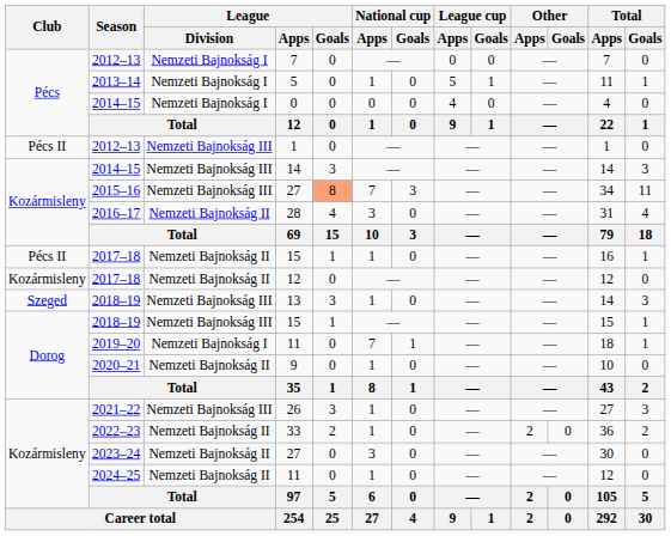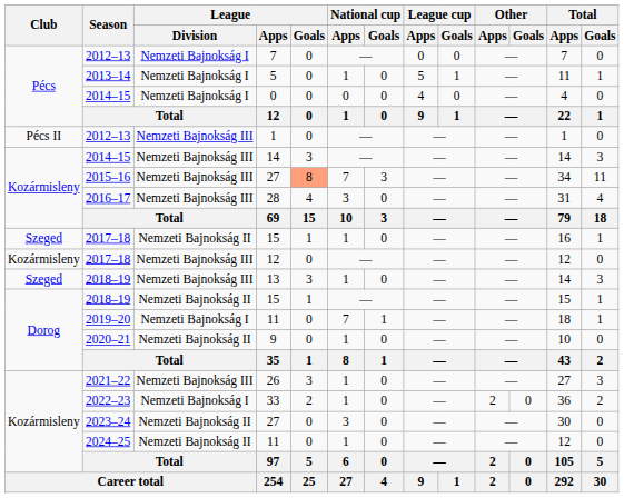28 | League / Division: Nemzeti Bajnokság II -> Nemzeti Bajnokság III
2017–18 / 15 | Club: Pécs II -> Szeged
2017–18 / 12 | League / Division: Nemzeti Bajnokság II -> Nemzeti Bajnokság III
2018–19 / 15 | League / Division: Nemzeti Bajnokság III -> Nemzeti Bajnokság II
33 | League / Division: Nemzeti Bajnokság II -> Nemzeti Bajnokság I
